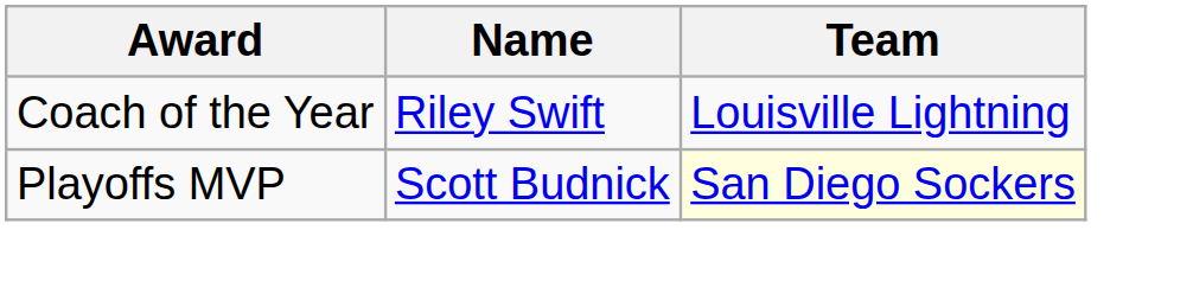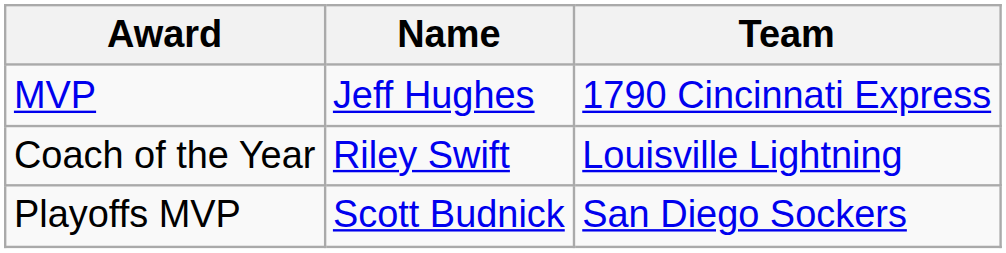+ row: MVP | Jeff Hughes | 1790 Cincinnati Express
Playoffs MVP | Team: lightyellow background -> no background
